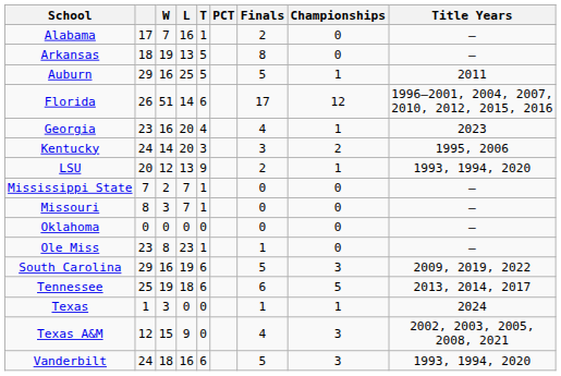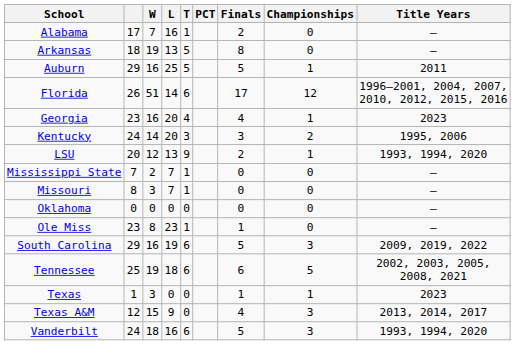Tennessee | Title Years: 2013, 2014, 2017 -> 2002, 2003, 2005, 2008, 2021
Texas | Title Years: 2024 -> 2023
Texas A&M | Title Years: 2002, 2003, 2005, 2008, 2021 -> 2013, 2014, 2017
